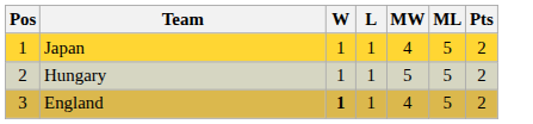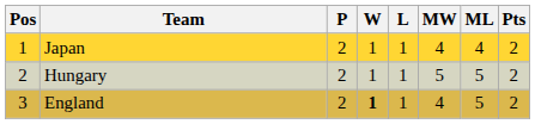+ column: P | 2 | 2 | 2
Japan | ML: 5 -> 4
